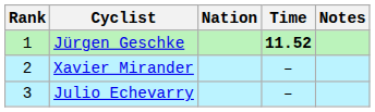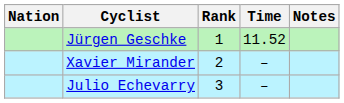columns swapped: Rank <-> Nation
Jürgen Geschke | Time: bold -> normal
